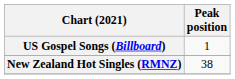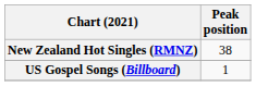rows swapped: New Zealand Hot Singles (RMNZ) <-> US Gospel Songs (Billboard)
